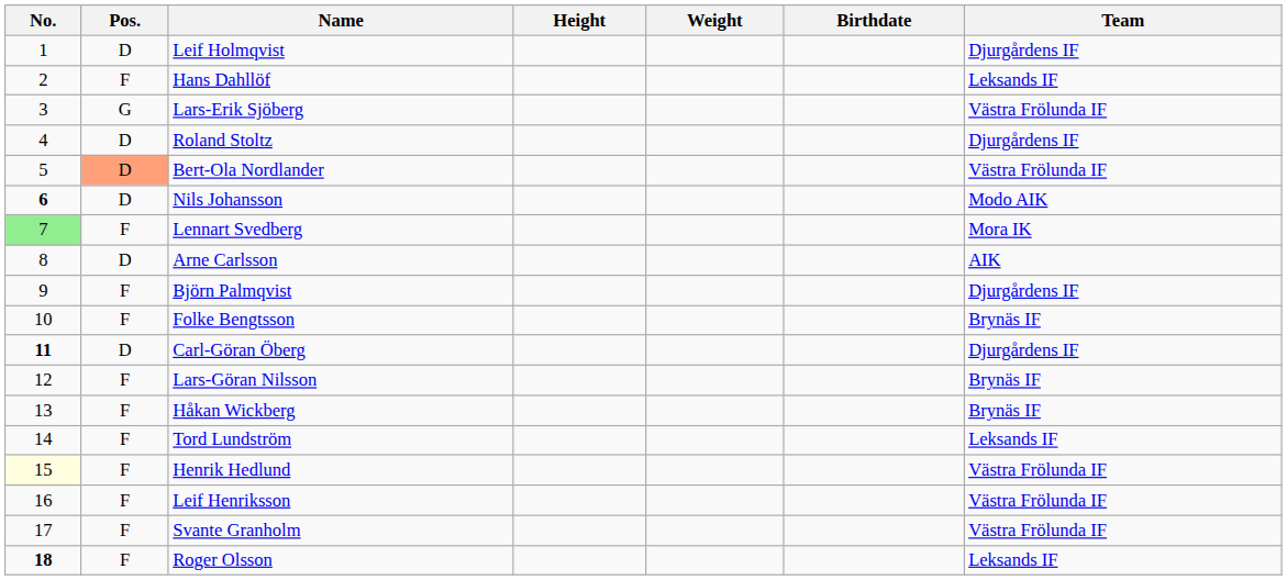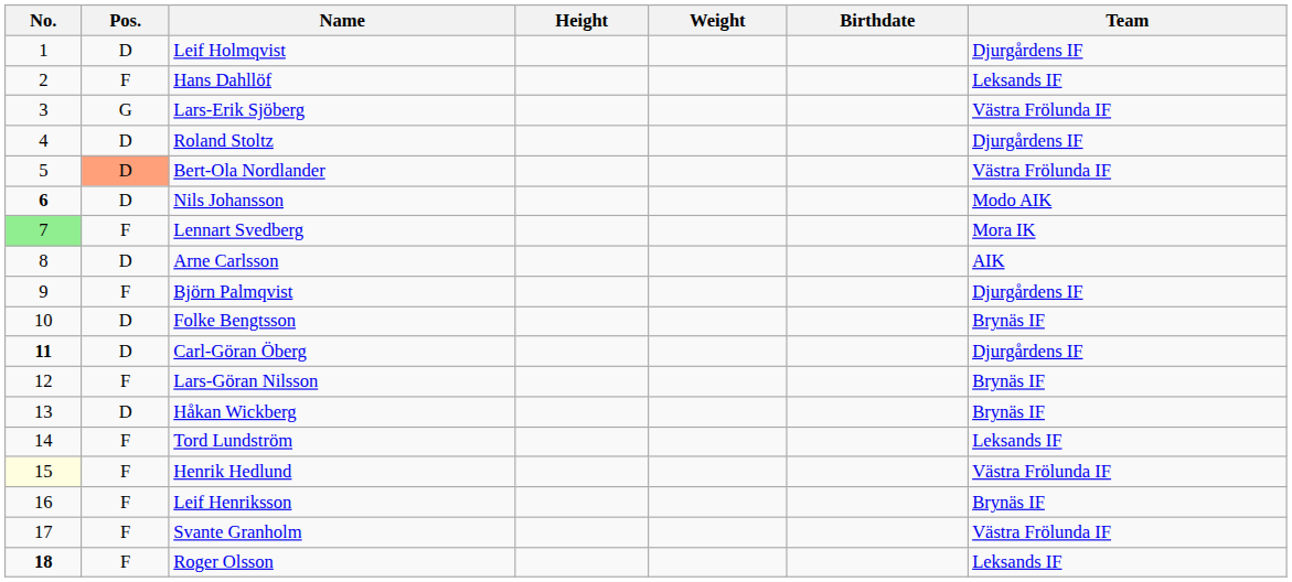Folke Bengtsson | Pos.: F -> D
Håkan Wickberg | Pos.: F -> D
Leif Henriksson | Team: Västra Frölunda IF -> Brynäs IF
